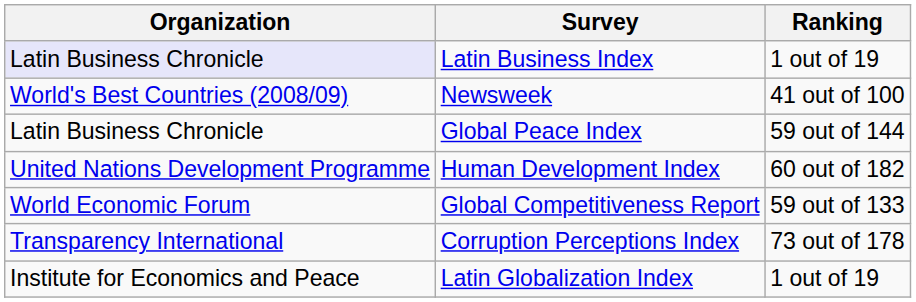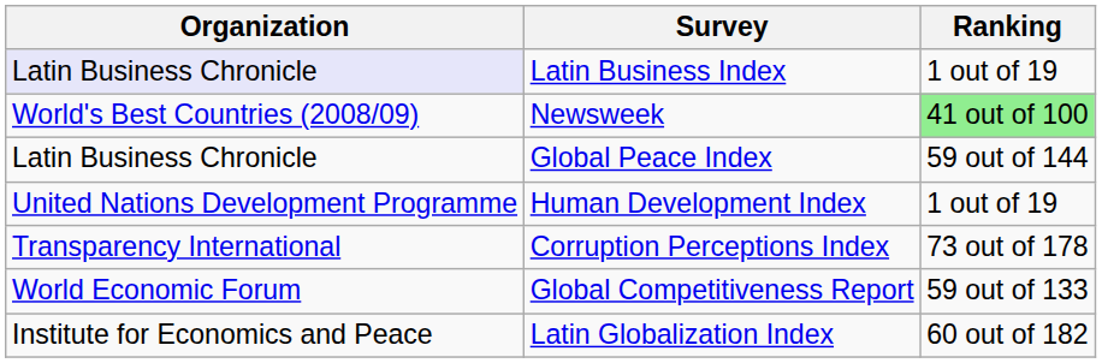Newsweek | Ranking: no background -> lightgreen background
Human Development Index | Ranking: 60 out of 182 -> 1 out of 19
rows swapped: Corruption Perceptions Index <-> Global Competitiveness Report
Latin Globalization Index | Ranking: 1 out of 19 -> 60 out of 182
